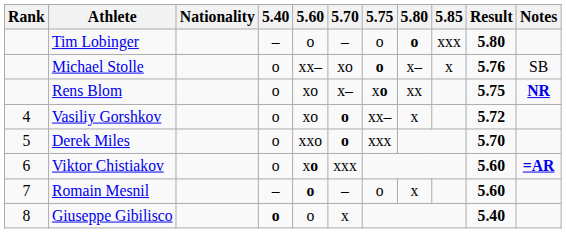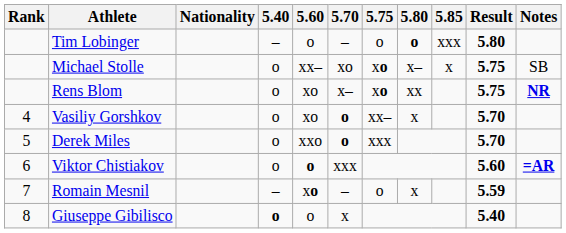Michael Stolle | 5.75: o -> xo
Michael Stolle | Result: 5.76 -> 5.75
Vasiliy Gorshkov | Result: 5.72 -> 5.70
Viktor Chistiakov | 5.60: xo -> o
Romain Mesnil | 5.60: o -> xo
Romain Mesnil | Result: 5.60 -> 5.59
